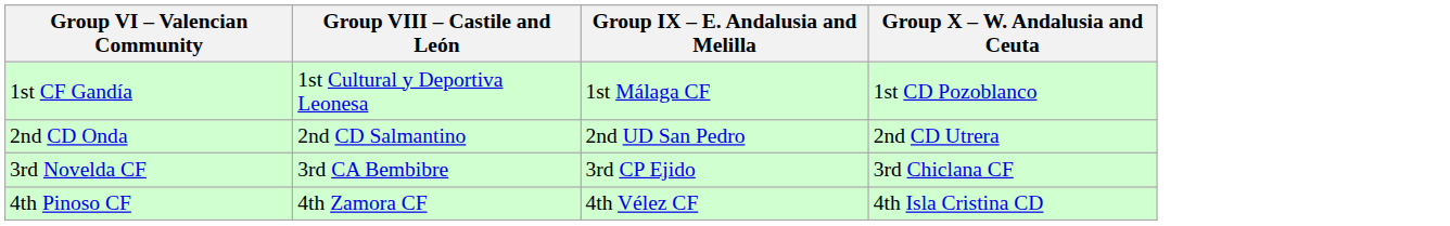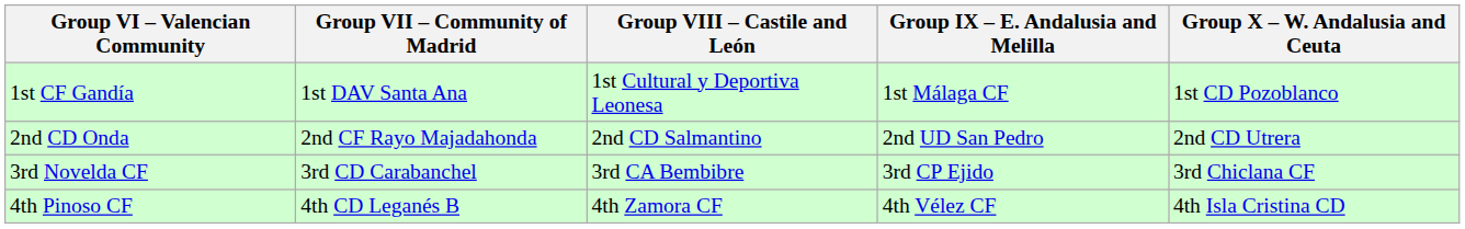+ column: Group VII – Community of Madrid | 1st DAV Santa Ana | 2nd CF Rayo Majadahonda | 3rd CD Carabanchel | 4th CD Leganés B
